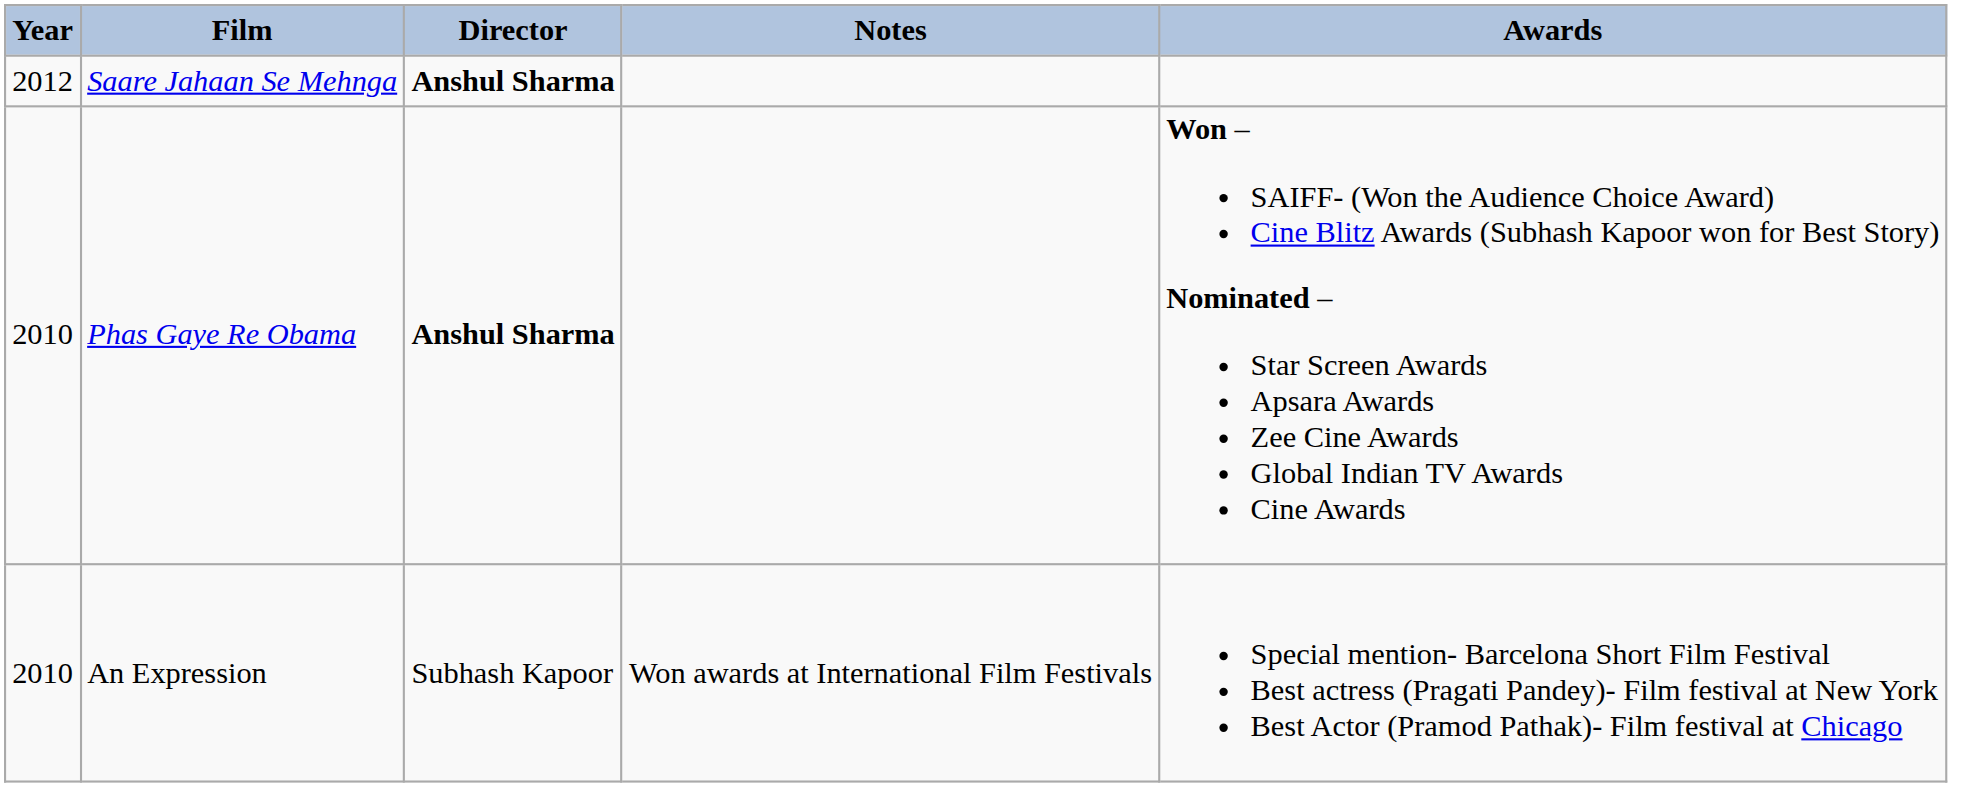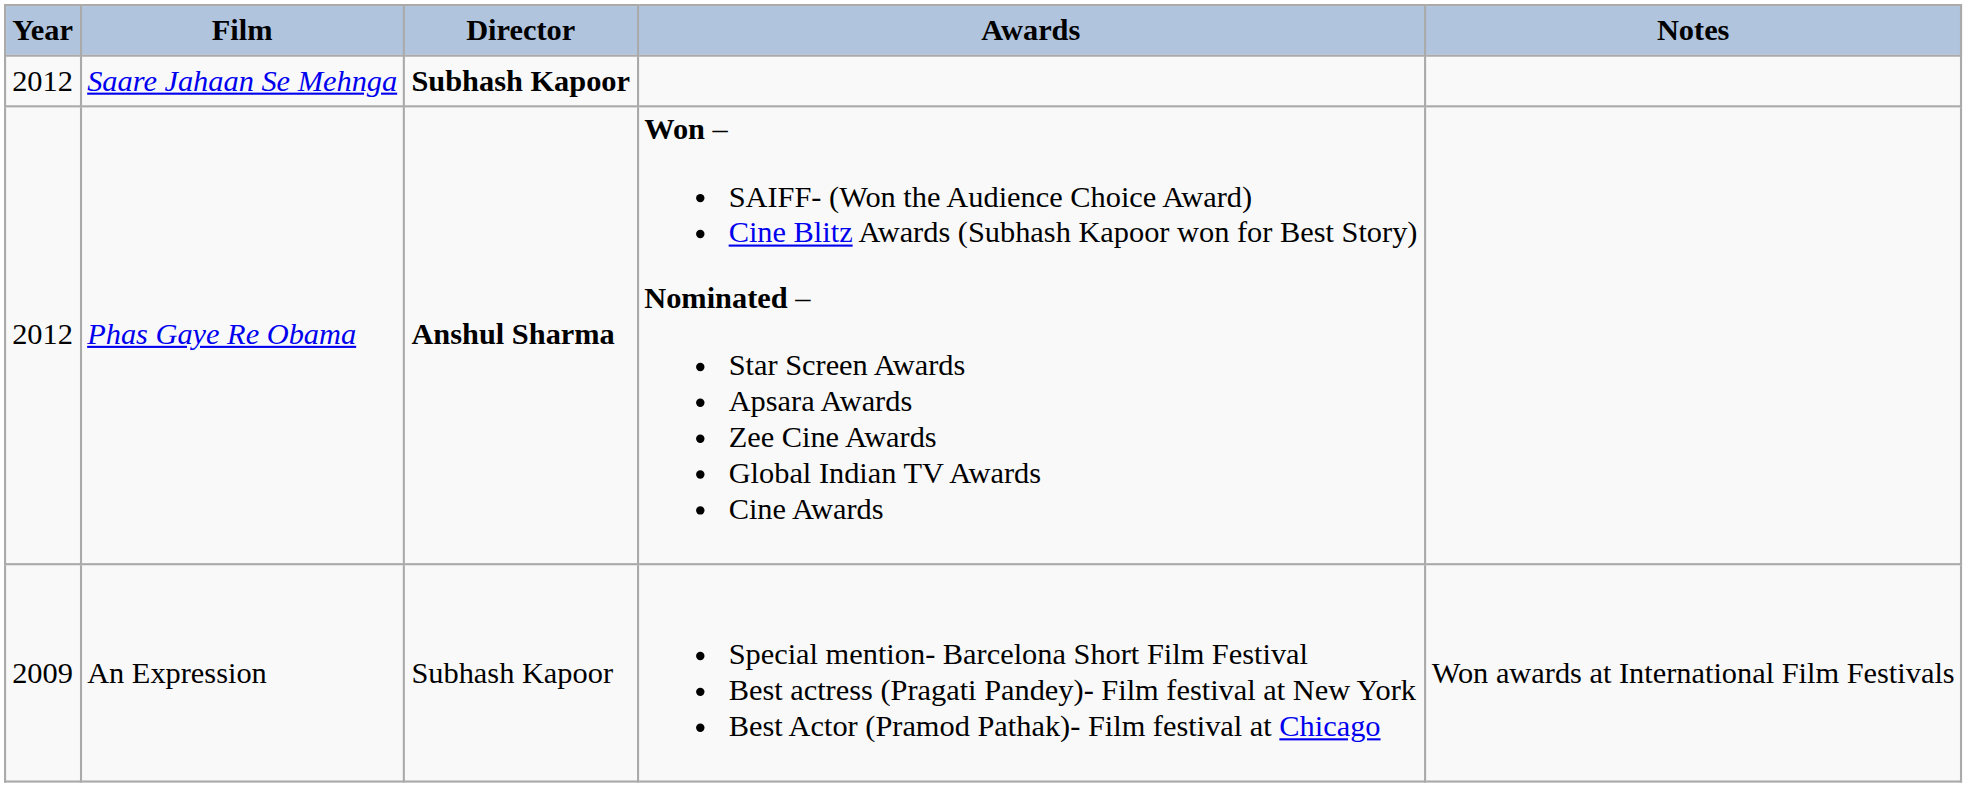columns swapped: Notes <-> Awards
Saare Jahaan Se Mehnga | Director: Anshul Sharma -> Subhash Kapoor
Phas Gaye Re Obama | Year: 2010 -> 2012
An Expression | Year: 2010 -> 2009
